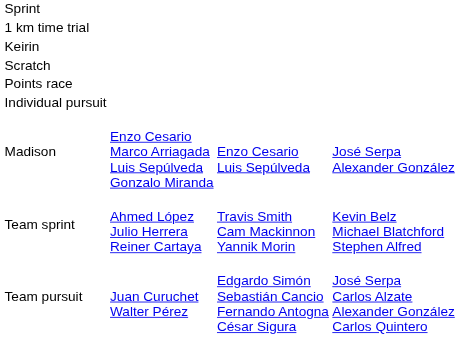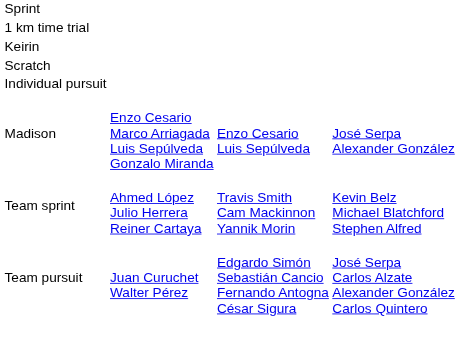- row: Points race
